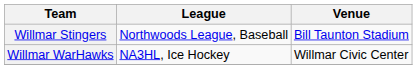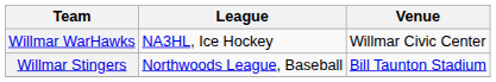rows swapped: Willmar Stingers <-> Willmar WarHawks
